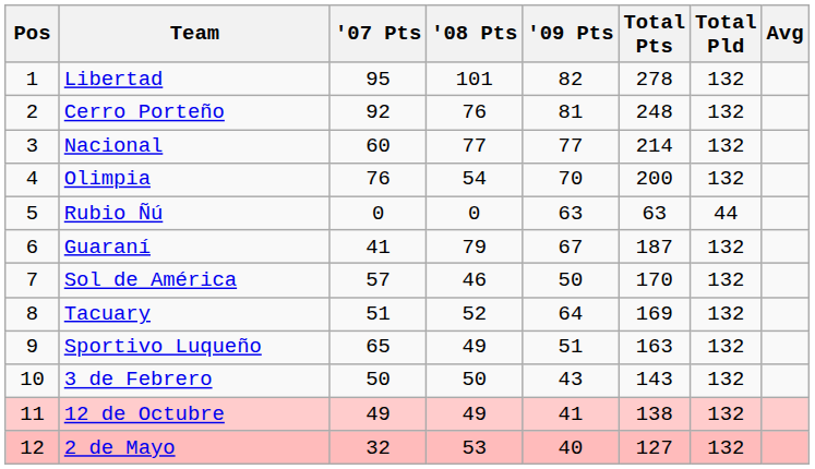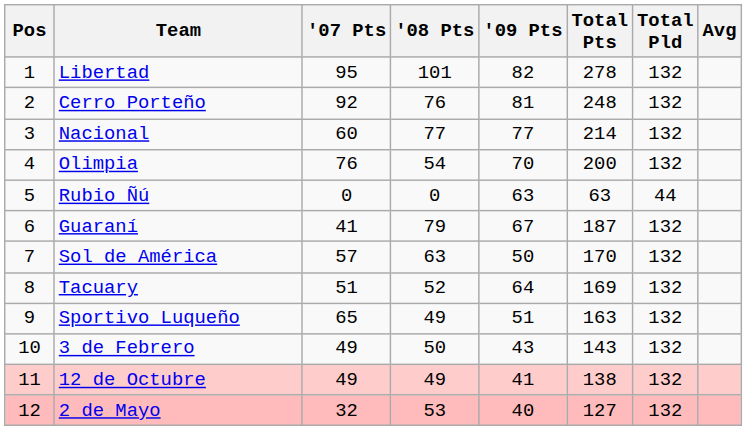Sol de América | '08 Pts: 46 -> 63
3 de Febrero | '07 Pts: 50 -> 49
